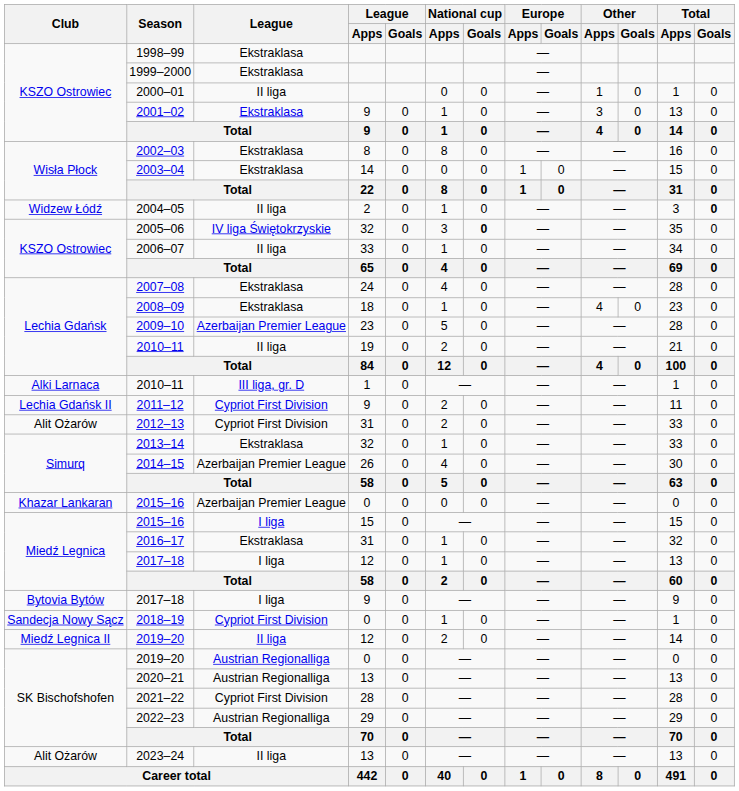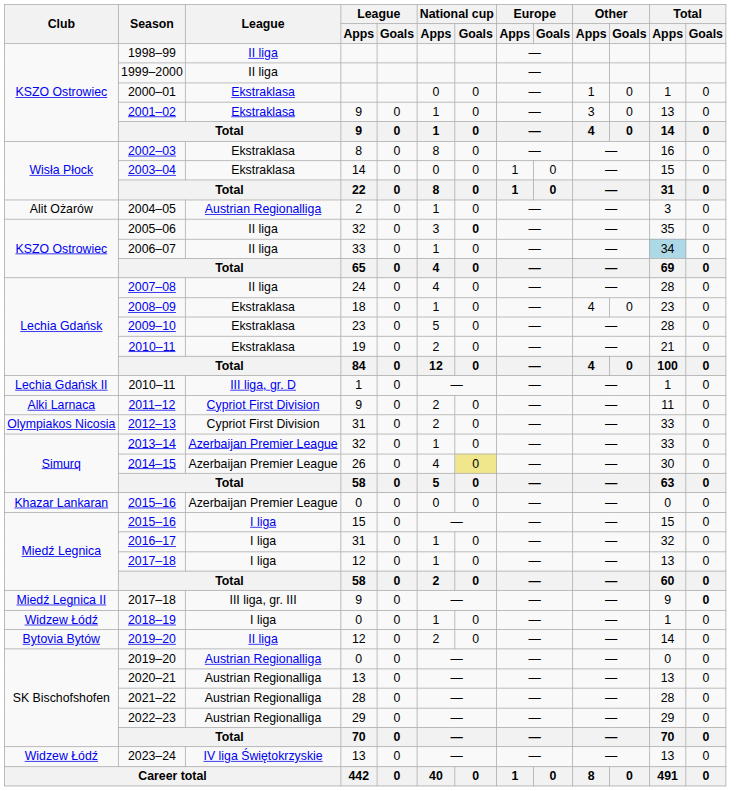1998–99 | League: Ekstraklasa -> II liga
1999–2000 | League: Ekstraklasa -> II liga
2000–01 | League: II liga -> Ekstraklasa
2004–05 | Club: Widzew Łódź -> Alit Ożarów
2004–05 | League: II liga -> Austrian Regionalliga
2004–05 | Total / Goals: bold -> normal
2005–06 | League: IV liga Świętokrzyskie -> II liga
2006–07 | Total / Apps: no background -> lightblue background
2007–08 | League: Ekstraklasa -> II liga
2009–10 | League: Azerbaijan Premier League -> Ekstraklasa
2010–11 / 19 | League: II liga -> Ekstraklasa
2010–11 / 1 | Club: Alki Larnaca -> Lechia Gdańsk II
2011–12 | Club: Lechia Gdańsk II -> Alki Larnaca
2012–13 | Club: Alit Ożarów -> Olympiakos Nicosia
2013–14 | League: Ekstraklasa -> Azerbaijan Premier League
2014–15 | National cup / Goals: no background -> khaki background
2016–17 | League: Ekstraklasa -> I liga
2017–18 / 9 | Club: Bytovia Bytów -> Miedź Legnica II
2017–18 / 9 | League: I liga -> III liga, gr. III
2017–18 / 9 | Total / Goals: normal -> bold
2018–19 | Club: Sandecja Nowy Sącz -> Widzew Łódź
2018–19 | League: Cypriot First Division -> I liga
2019–20 / 12 | Club: Miedź Legnica II -> Bytovia Bytów
2021–22 | League: Cypriot First Division -> Austrian Regionalliga
2023–24 | Club: Alit Ożarów -> Widzew Łódź
2023–24 | League: II liga -> IV liga Świętokrzyskie
